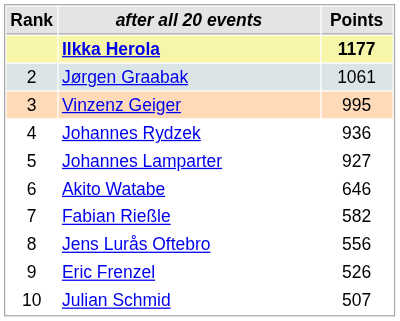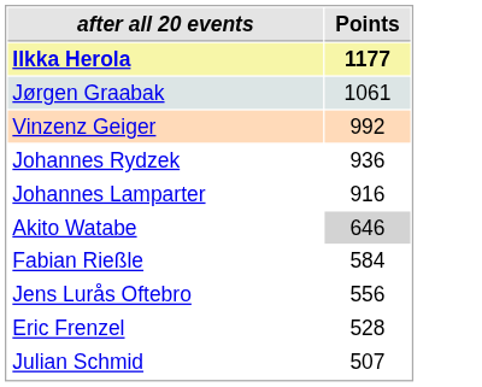- column: Rank | 2 | 3 | 4 | 5 | 6 | 7 | 8 | 9 | 10
Vinzenz Geiger | Points: 995 -> 992
Johannes Lamparter | Points: 927 -> 916
Akito Watabe | Points: no background -> lightgrey background
Fabian Rießle | Points: 582 -> 584
Eric Frenzel | Points: 526 -> 528
